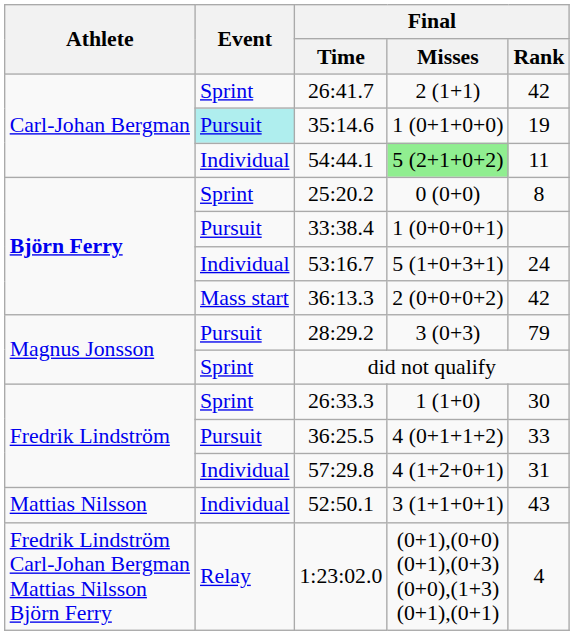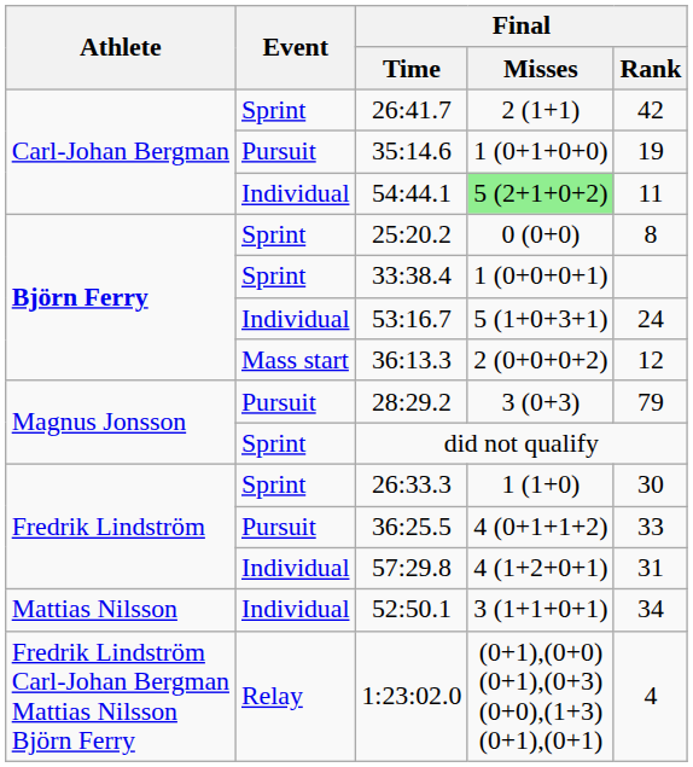35:14.6 | Event: paleturquoise background -> no background
33:38.4 | Event: Pursuit -> Sprint
36:13.3 | Final / Rank: 42 -> 12
52:50.1 | Final / Rank: 43 -> 34
